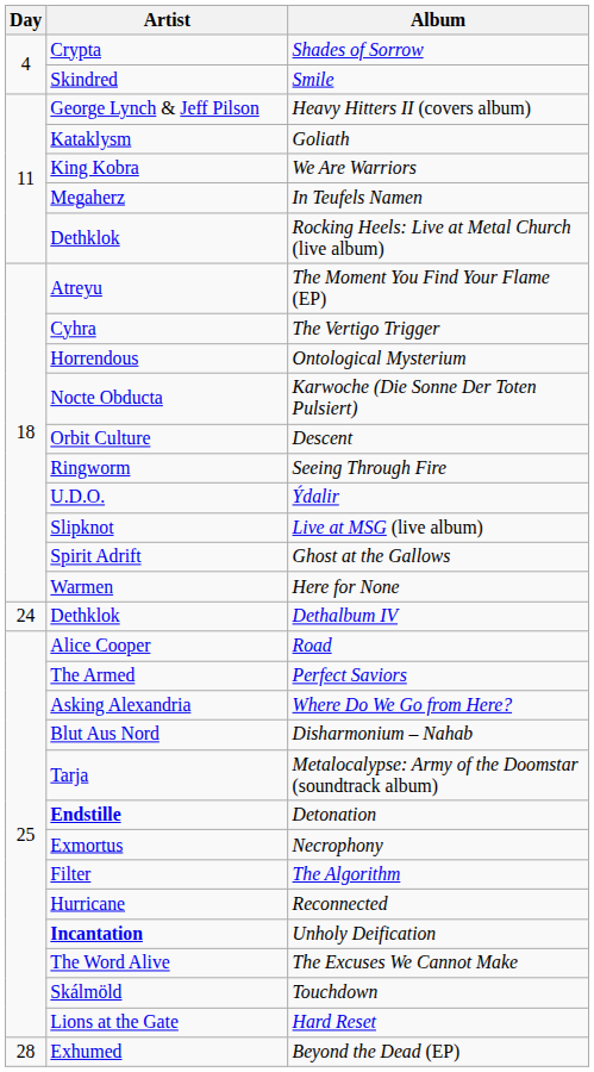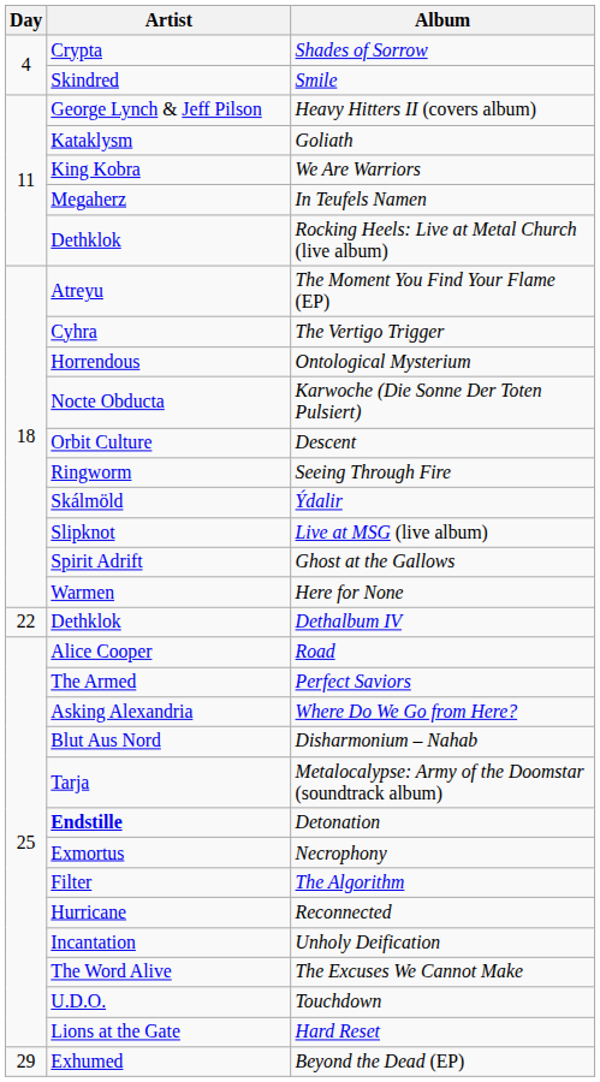Ýdalir | Artist: U.D.O. -> Skálmöld
Dethalbum IV | Day: 24 -> 22
Unholy Deification | Artist: bold -> normal
Touchdown | Artist: Skálmöld -> U.D.O.
Beyond the Dead (EP) | Day: 28 -> 29
